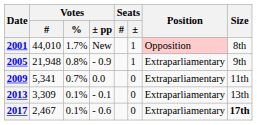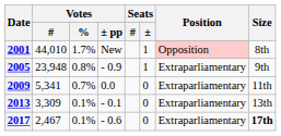2005 | Votes / #: 21,948 -> 23,948
